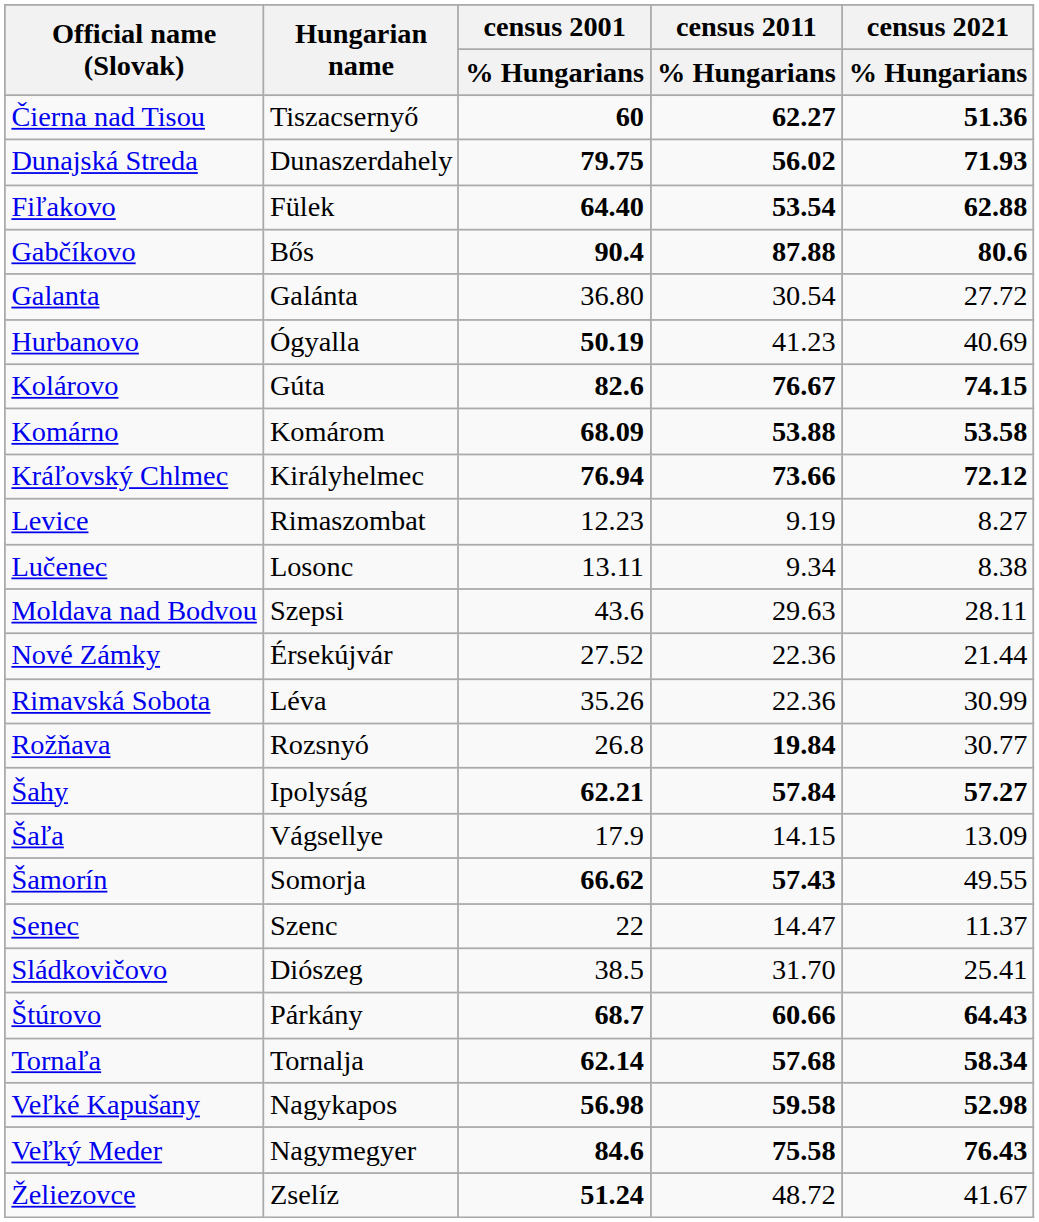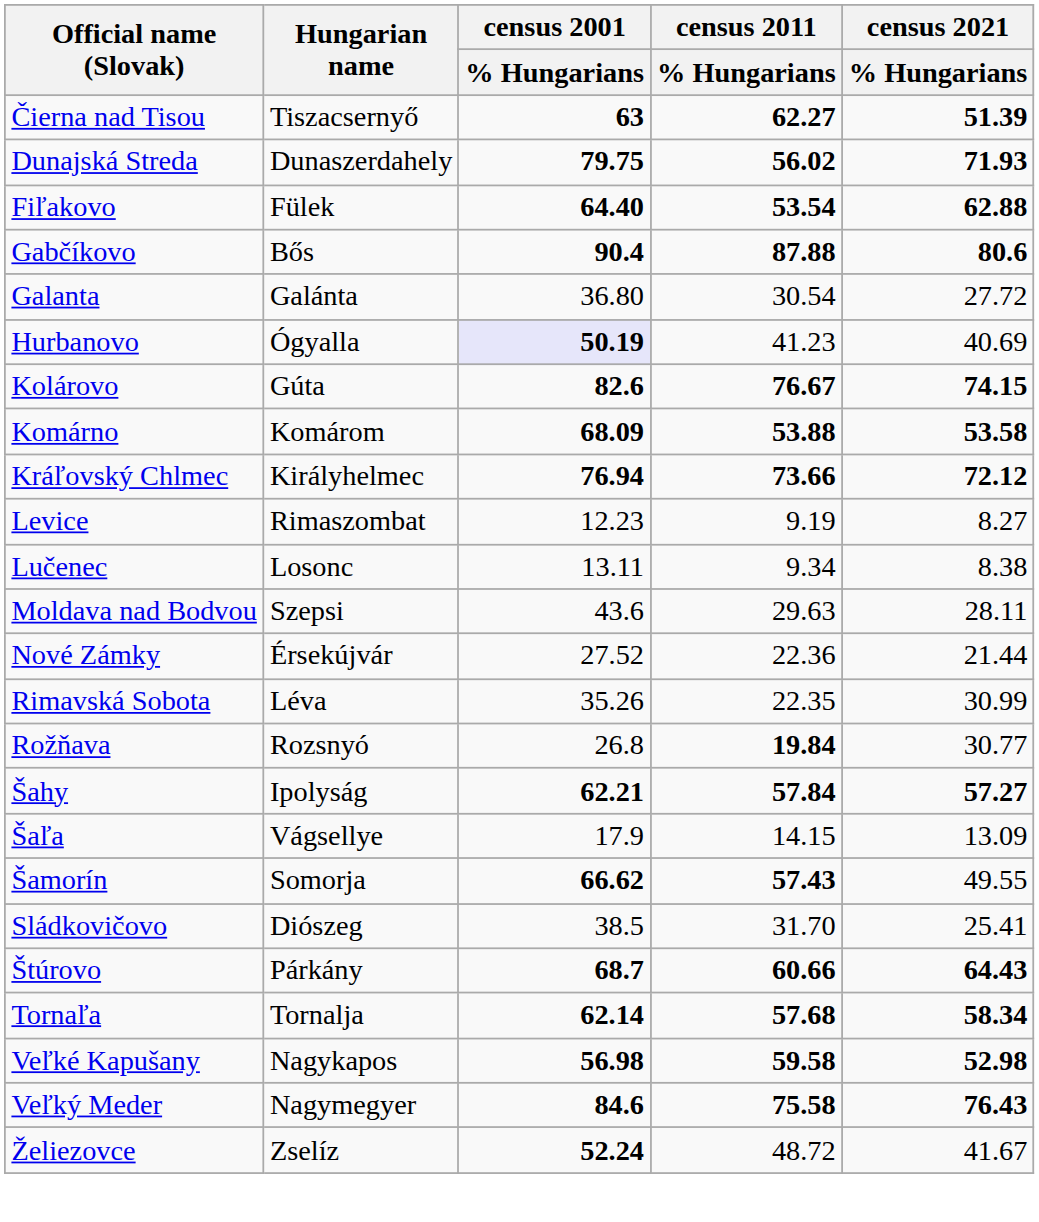Čierna nad Tisou | census 2001 / % Hungarians: 60 -> 63
Čierna nad Tisou | census 2021 / % Hungarians: 51.36 -> 51.39
Hurbanovo | census 2001 / % Hungarians: no background -> lavender background
Rimavská Sobota | census 2011 / % Hungarians: 22.36 -> 22.35
- row: Senec | Szenc | 22 | 14.47 | 11.37
Želiezovce | census 2001 / % Hungarians: 51.24 -> 52.24
